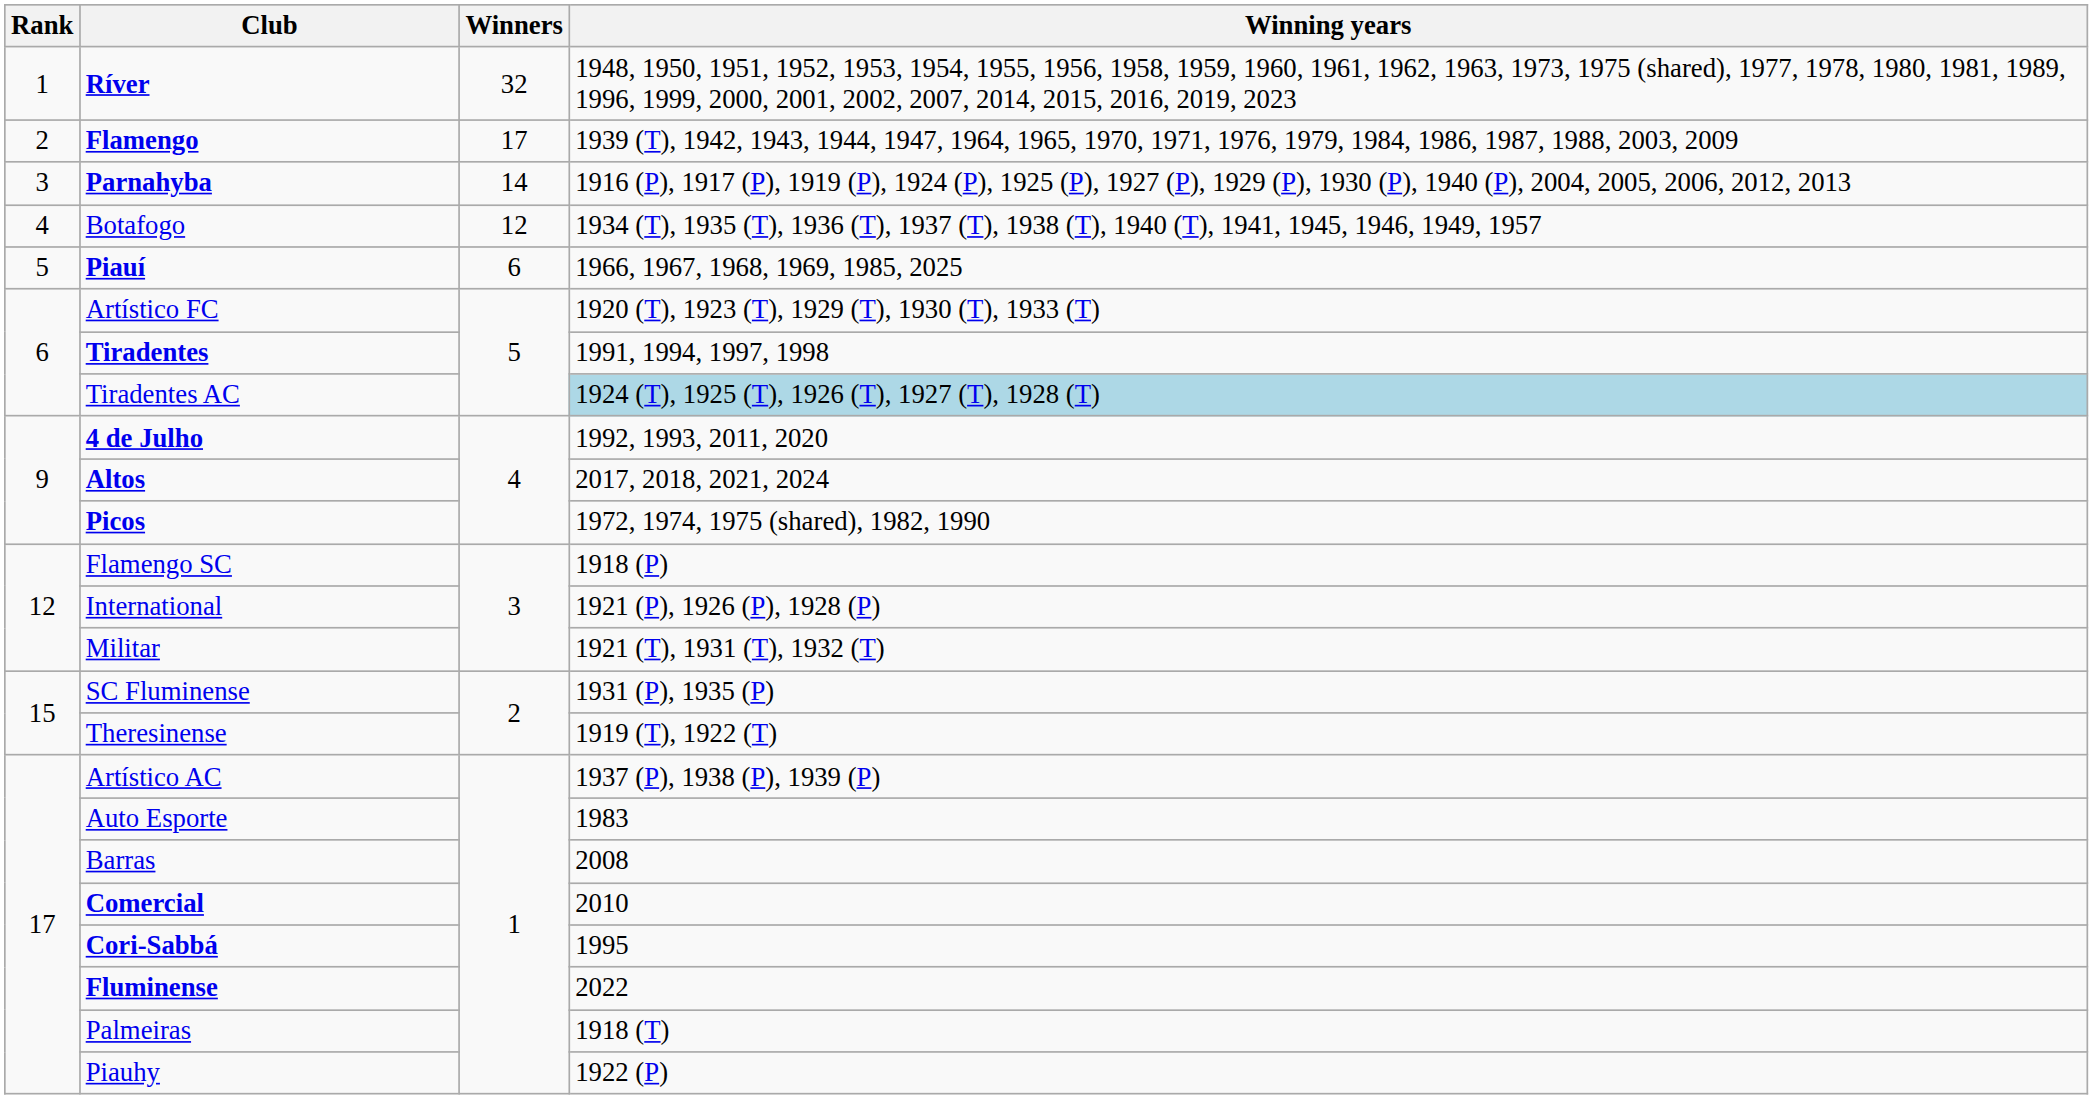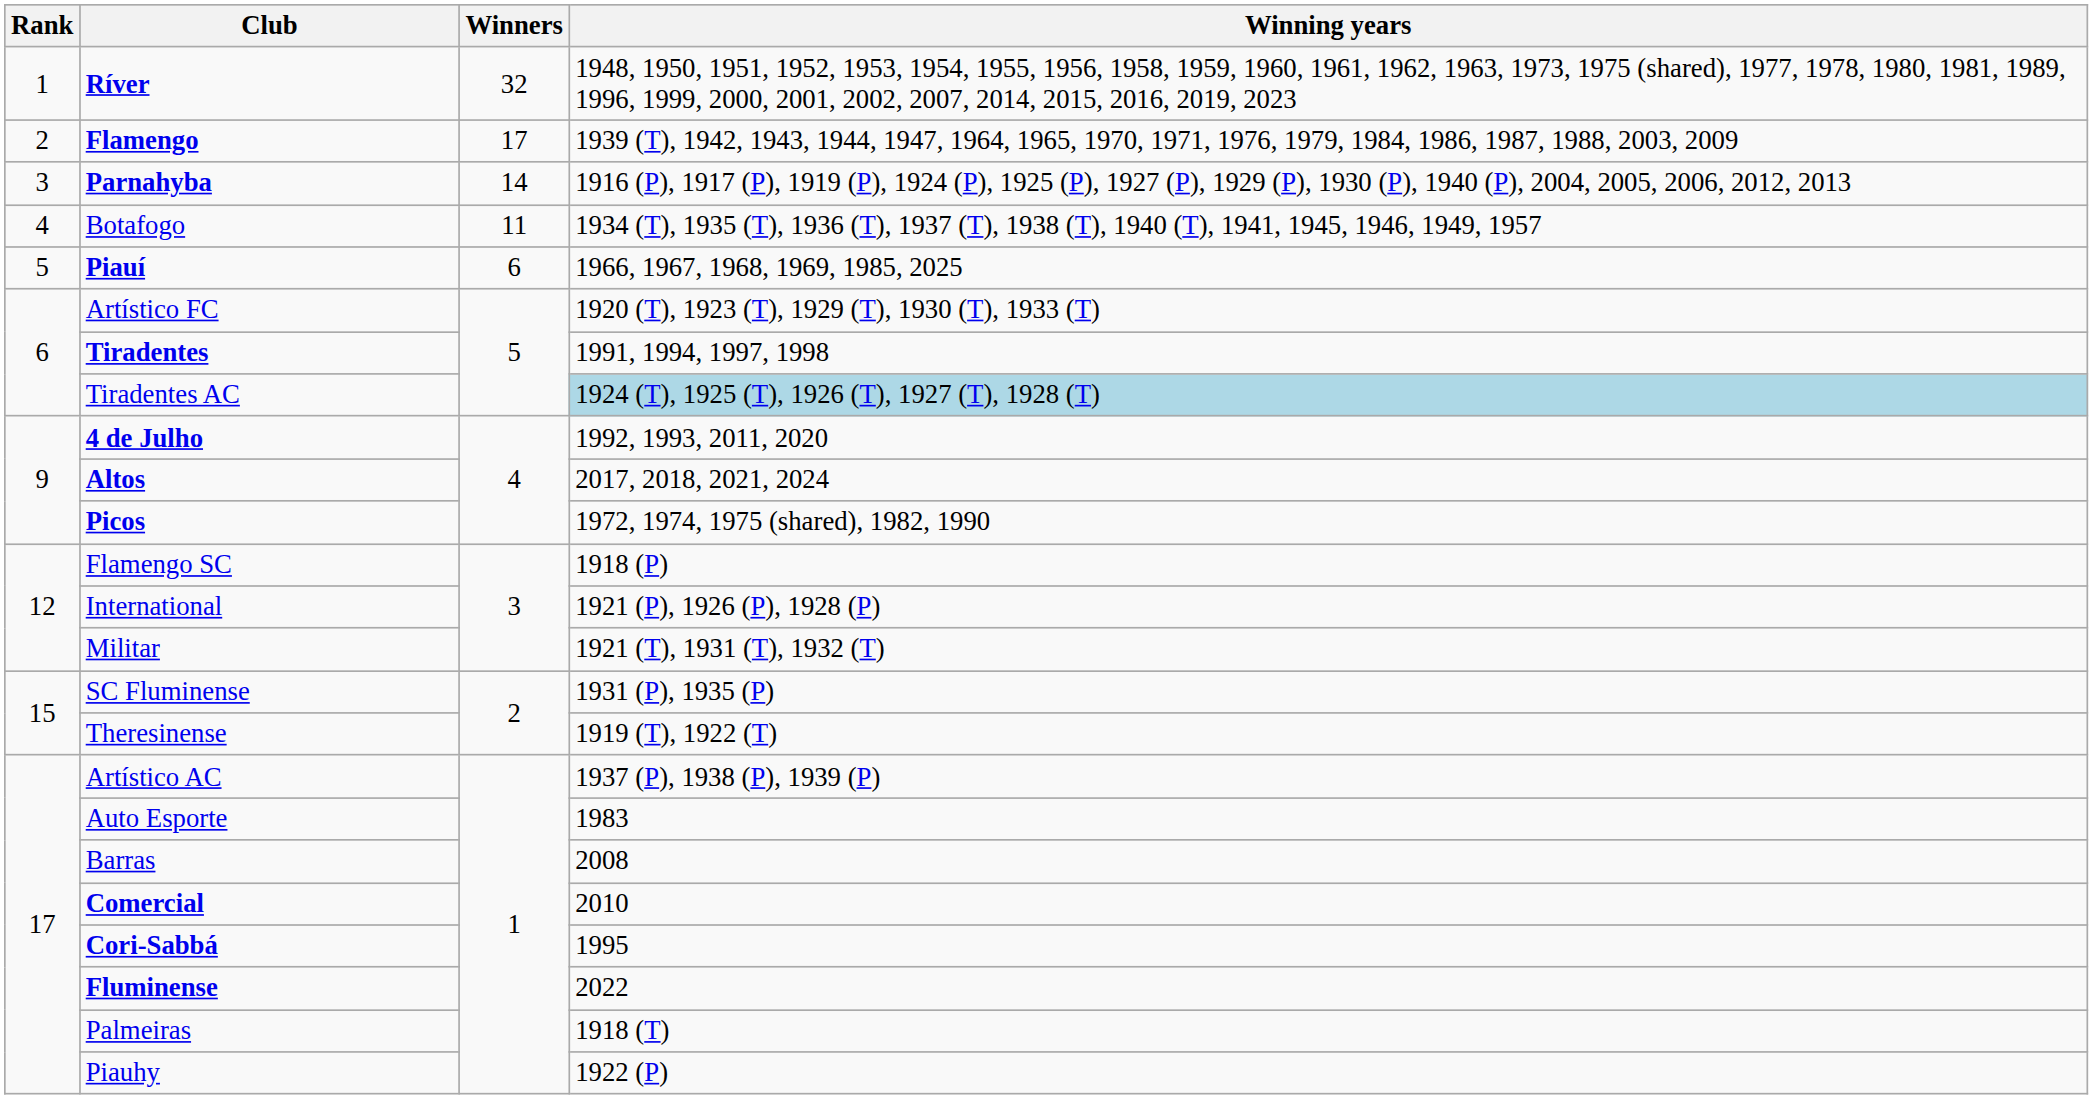Botafogo | Winners: 12 -> 11
